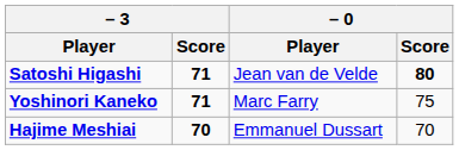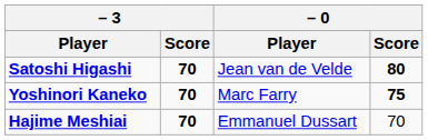Satoshi Higashi | – 3 / Score: 71 -> 70
Yoshinori Kaneko | – 3 / Score: 71 -> 70
Yoshinori Kaneko | – 0 / Score: normal -> bold
